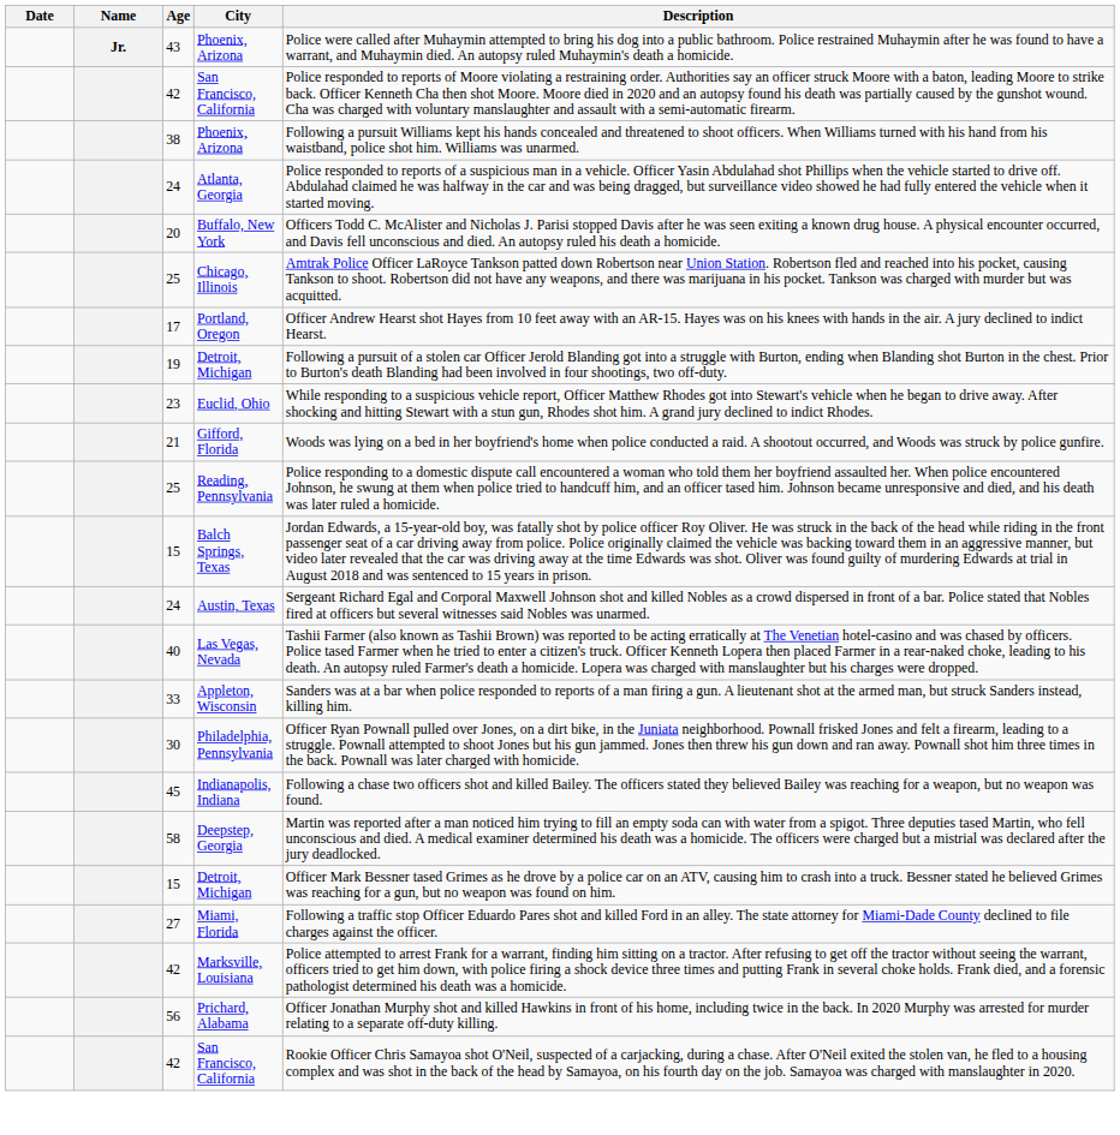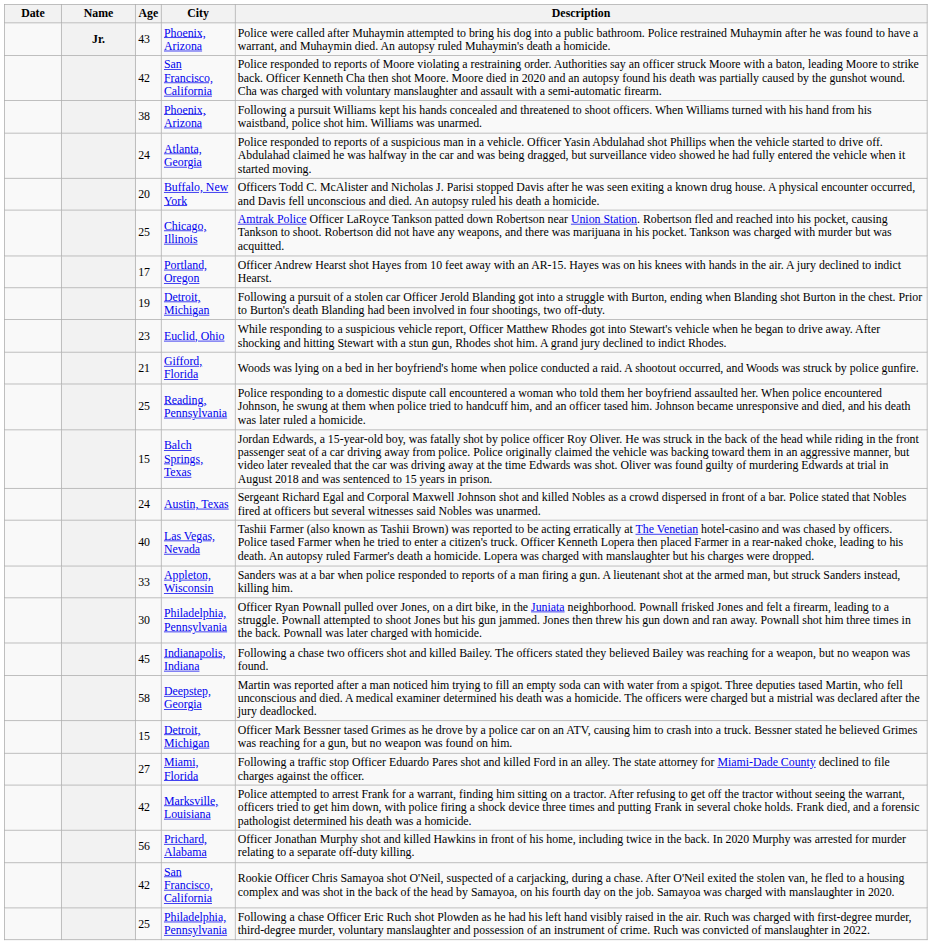+ row: 25 | Philadelphia, Pennsylvania | Following a chase Officer Eric Ruch shot Plowden as he had his left hand visibly raised in the air. Ruch was charged with first-degree murder, third-degree murder, voluntary manslaughter and possession of an instrument of crime. Ruch was convicted of manslaughter in 2022.
